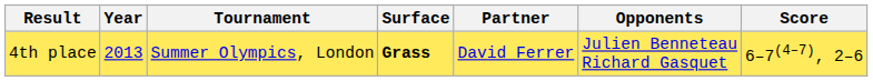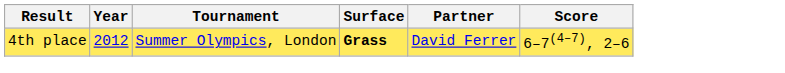- column: Opponents | Julien Benneteau Richard Gasquet
4th place | Year: 2013 -> 2012
